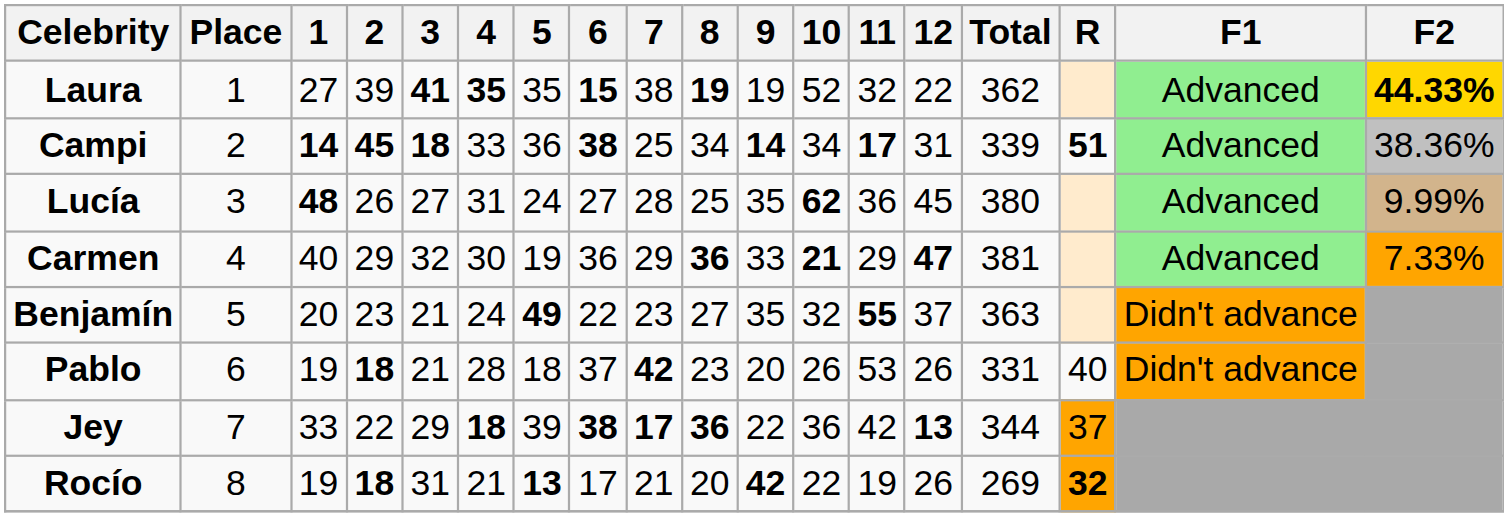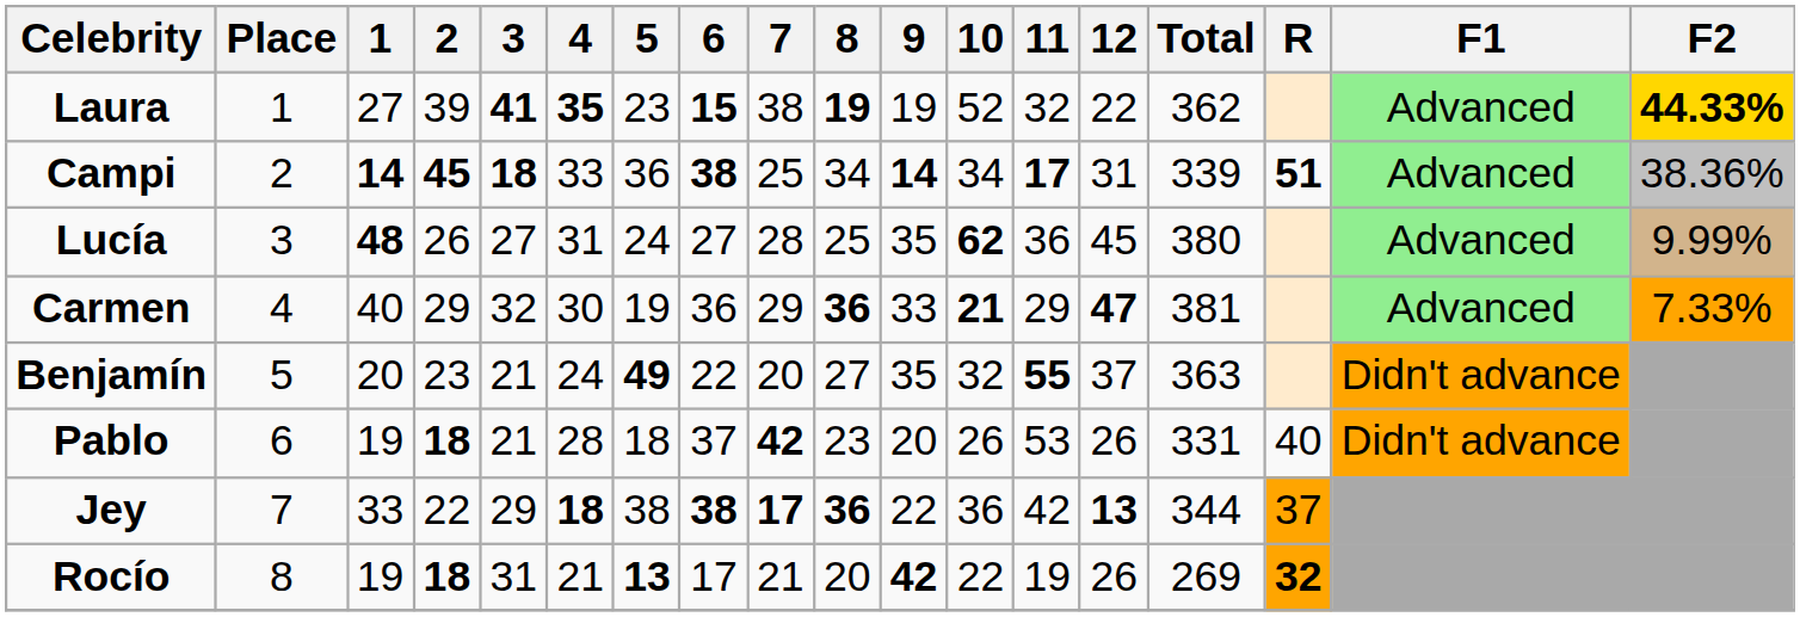Laura | 5: 35 -> 23
Benjamín | 7: 23 -> 20
Jey | 5: 39 -> 38
